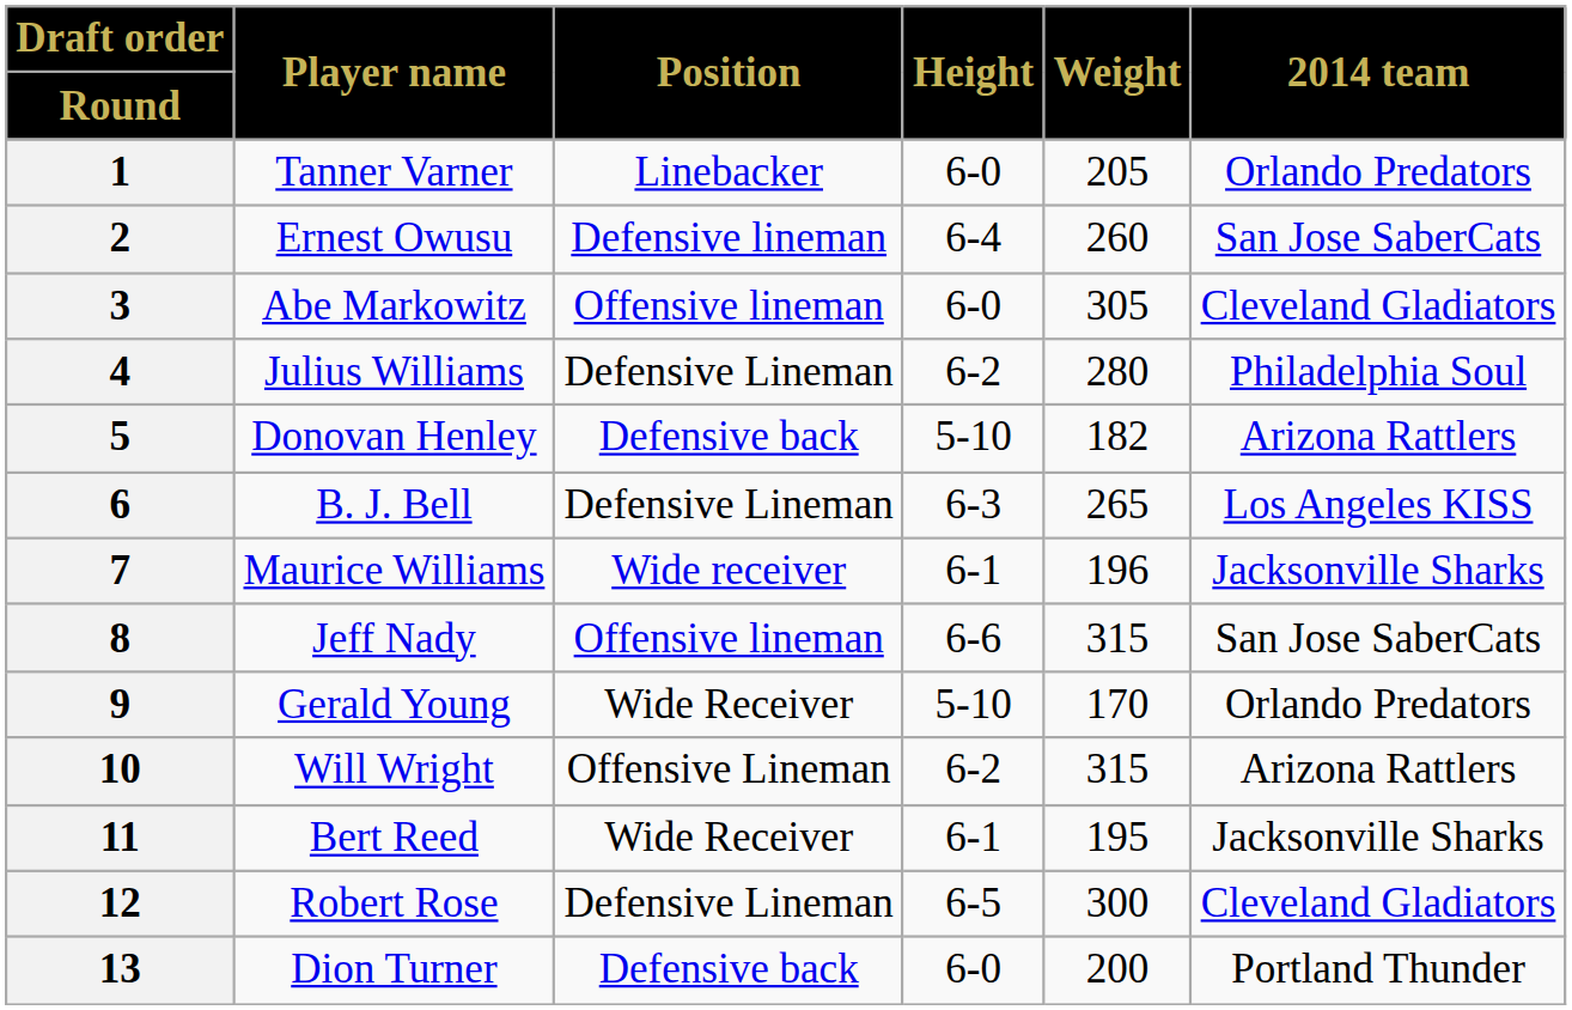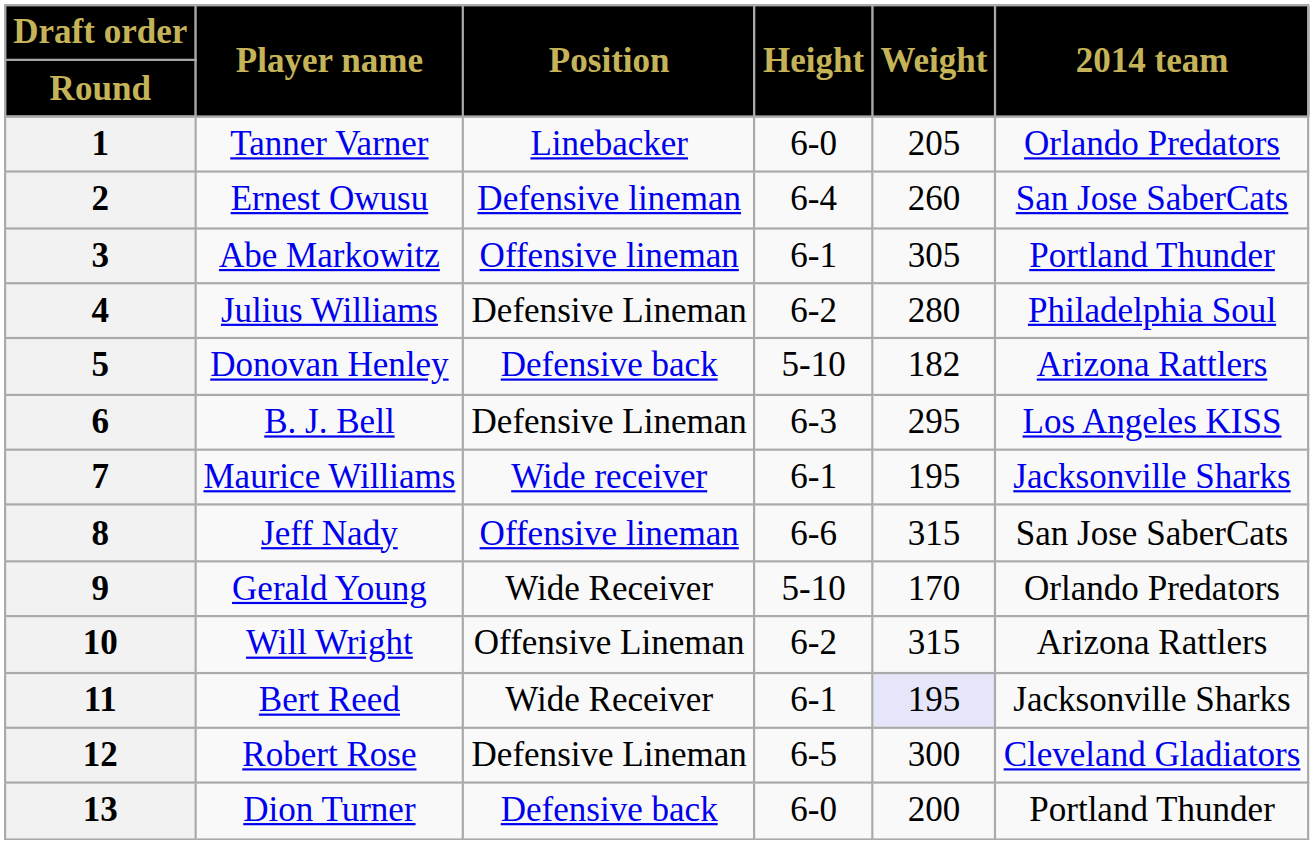3 | Height: 6-0 -> 6-1
3 | 2014 team: Cleveland Gladiators -> Portland Thunder
6 | Weight: 265 -> 295
7 | Weight: 196 -> 195
11 | Weight: no background -> lavender background
